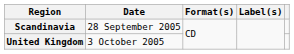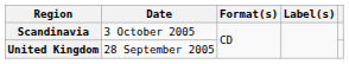Scandinavia | Date: 28 September 2005 -> 3 October 2005
United Kingdom | Date: 3 October 2005 -> 28 September 2005
